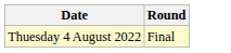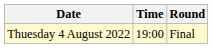+ column: Time | 19:00
